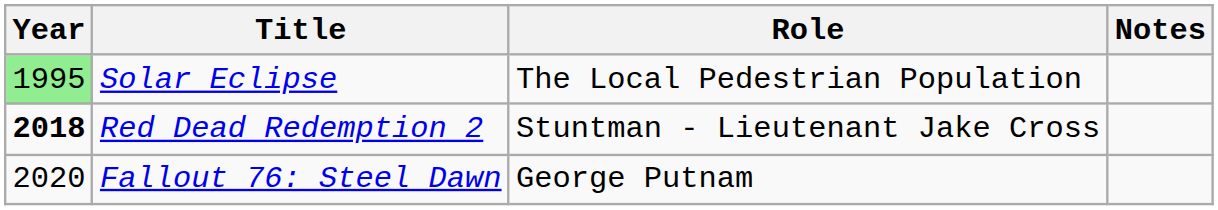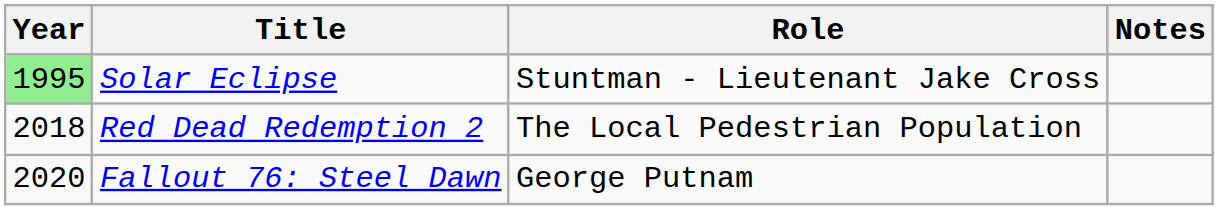Solar Eclipse | Role: The Local Pedestrian Population -> Stuntman - Lieutenant Jake Cross
Red Dead Redemption 2 | Year: bold -> normal
Red Dead Redemption 2 | Role: Stuntman - Lieutenant Jake Cross -> The Local Pedestrian Population
